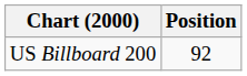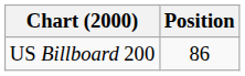US Billboard 200 | Position: 92 -> 86
